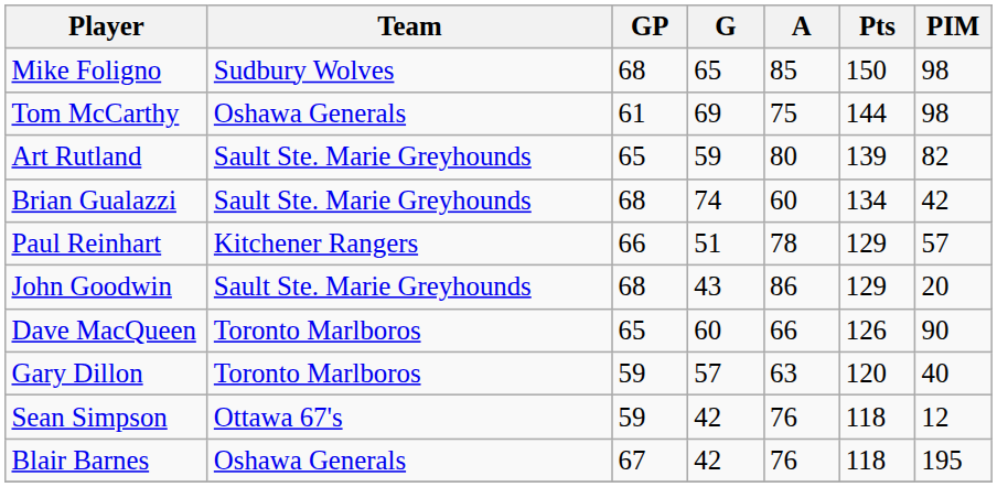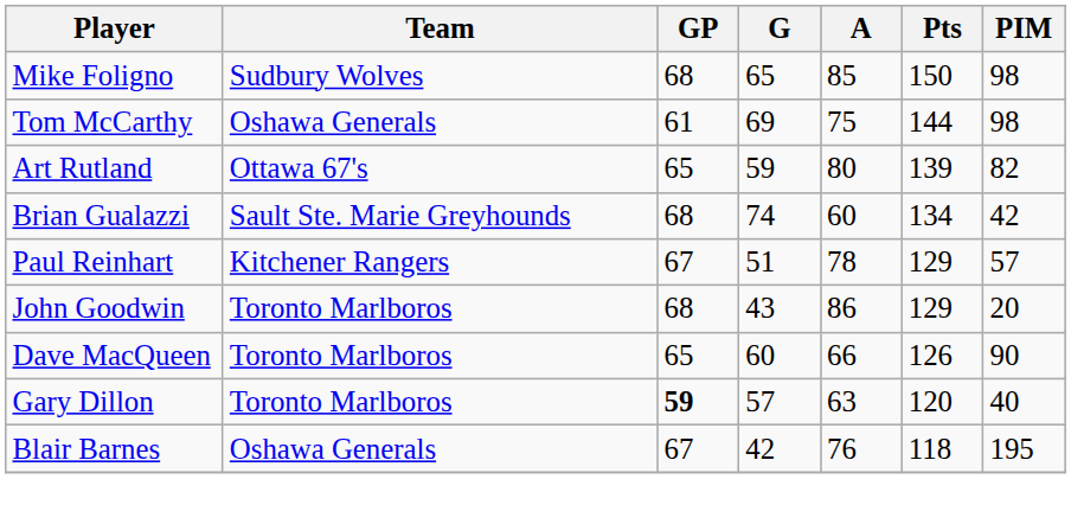Art Rutland | Team: Sault Ste. Marie Greyhounds -> Ottawa 67's
Paul Reinhart | GP: 66 -> 67
John Goodwin | Team: Sault Ste. Marie Greyhounds -> Toronto Marlboros
Gary Dillon | GP: normal -> bold
- row: Sean Simpson | Ottawa 67's | 59 | 42 | 76 | 118 | 12
